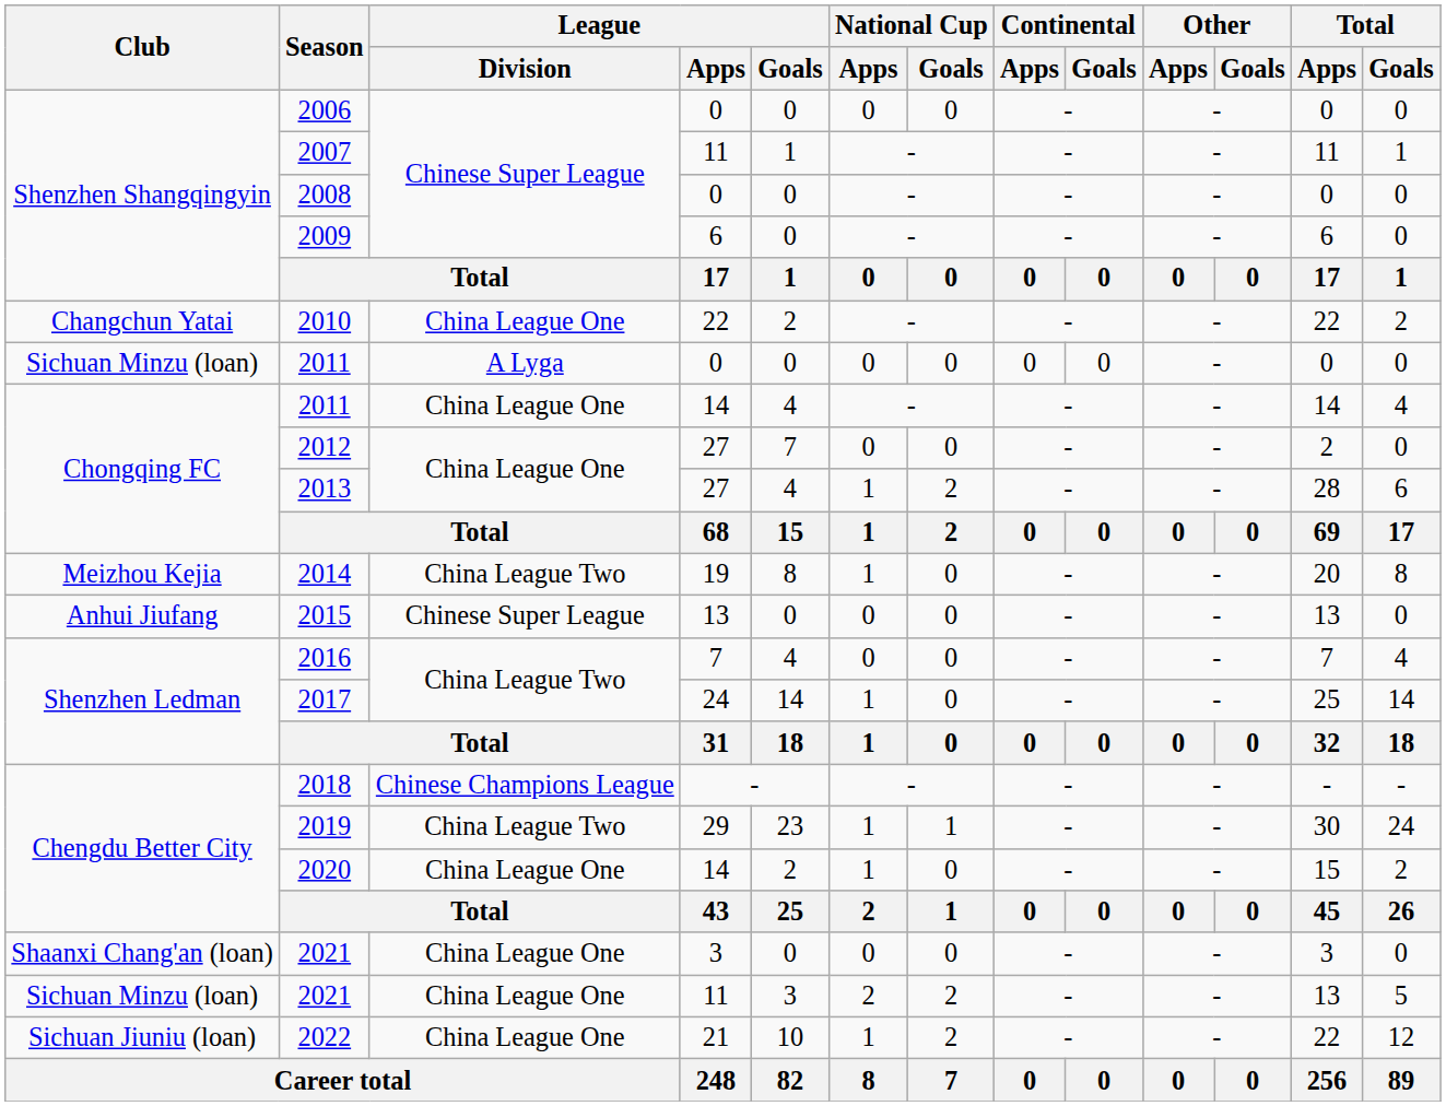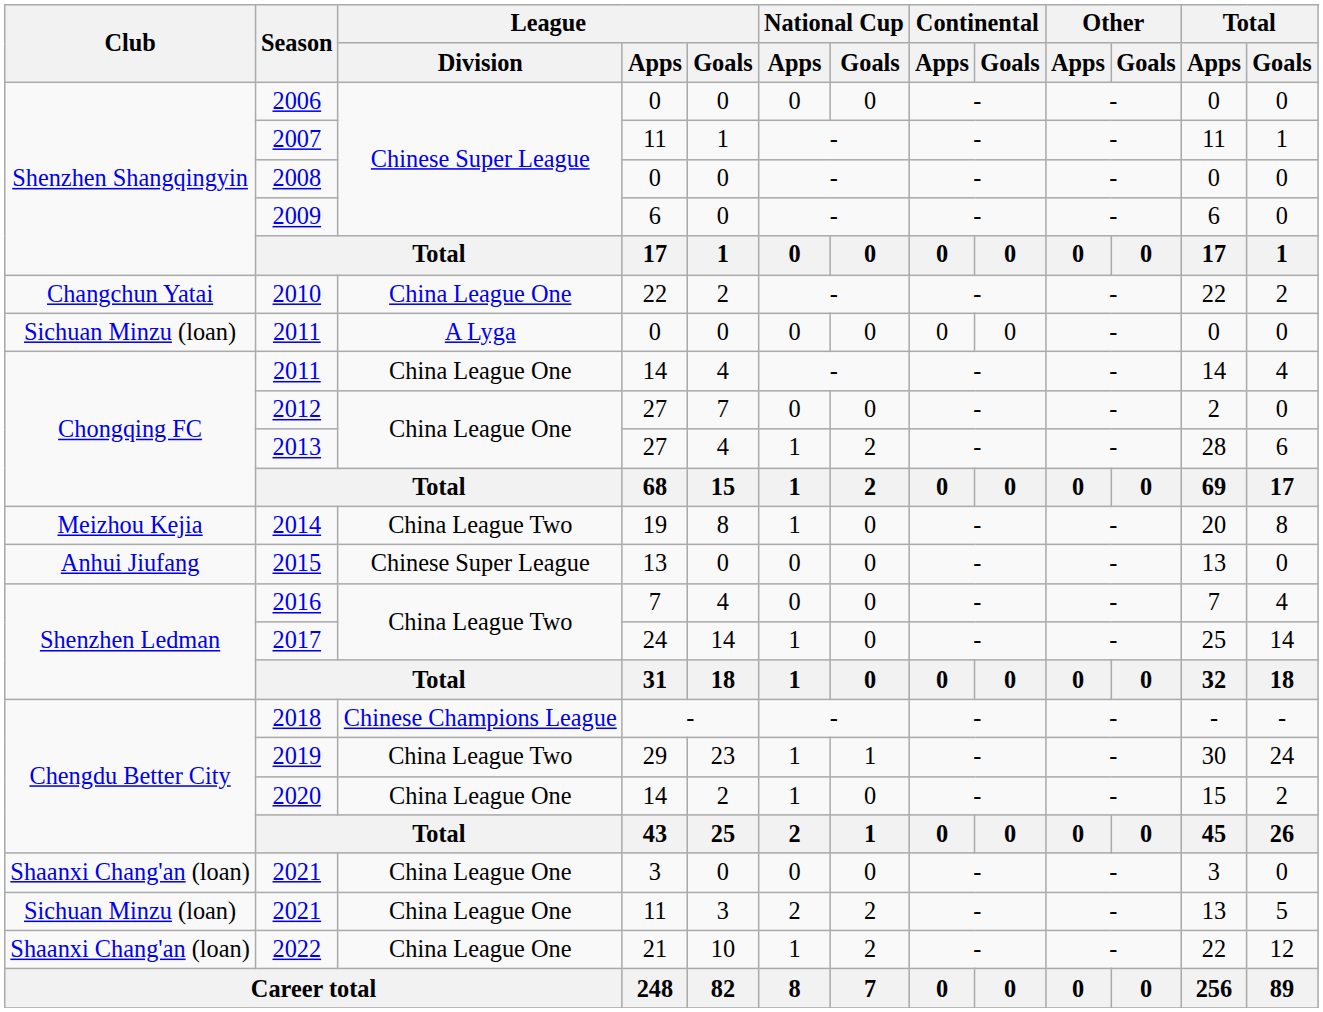2022 | Club: Sichuan Jiuniu (loan) -> Shaanxi Chang'an (loan)
